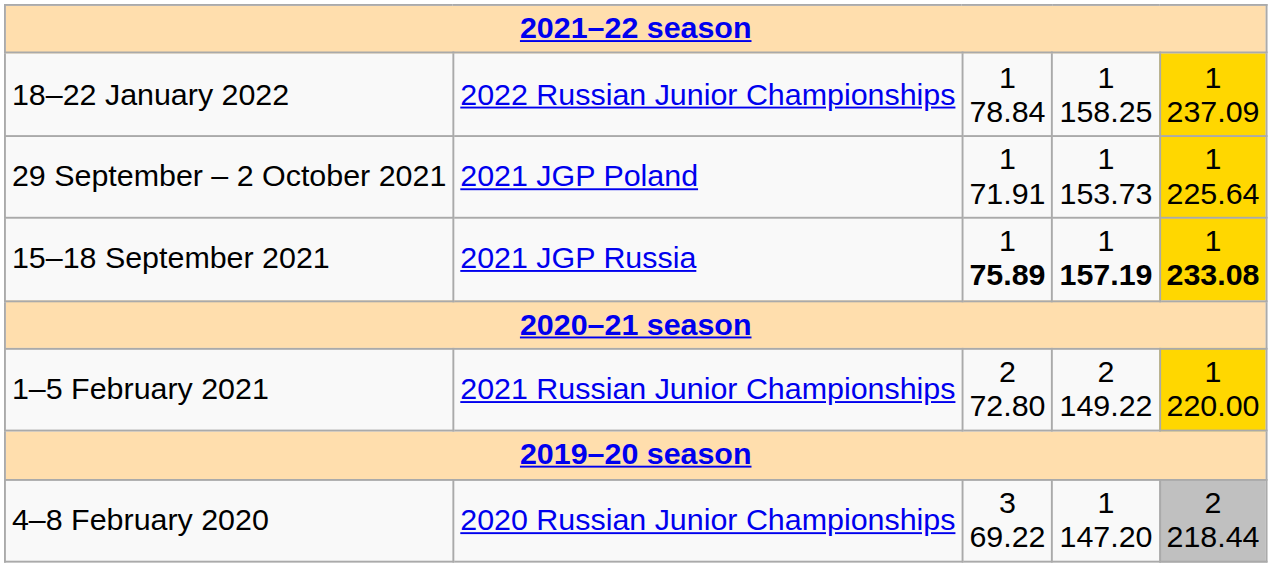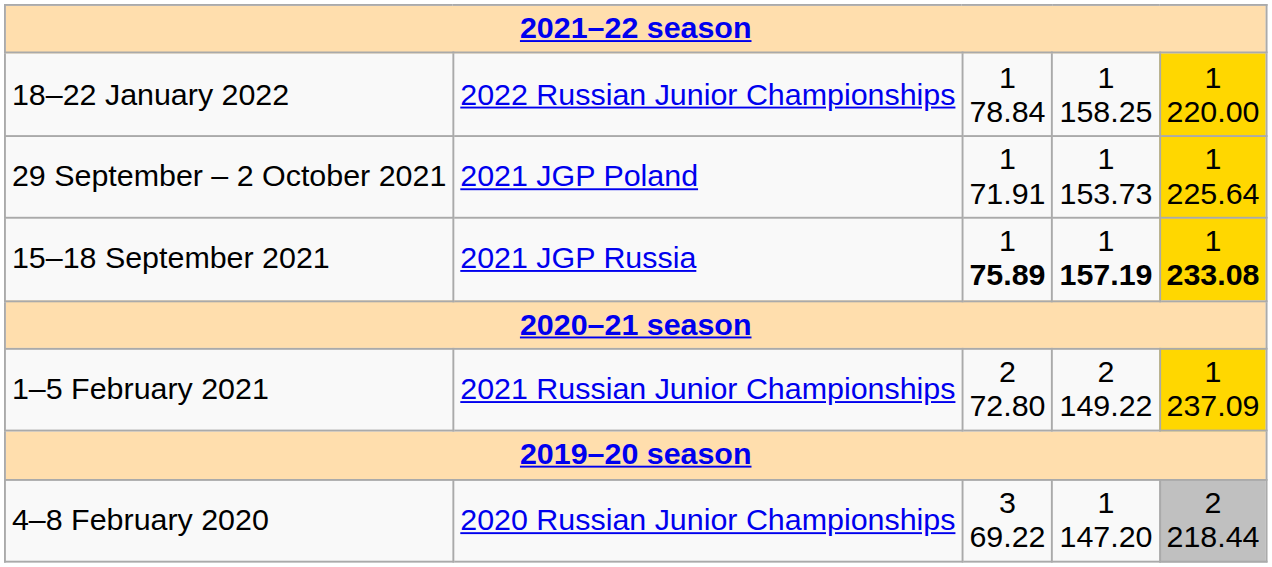18–22 January 2022 | column 5: 1 237.09 -> 1 220.00
1–5 February 2021 | column 5: 1 220.00 -> 1 237.09
